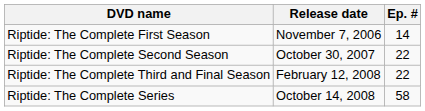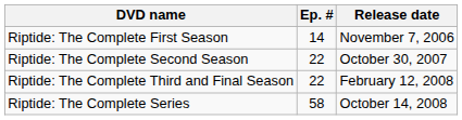columns swapped: Ep. # <-> Release date
